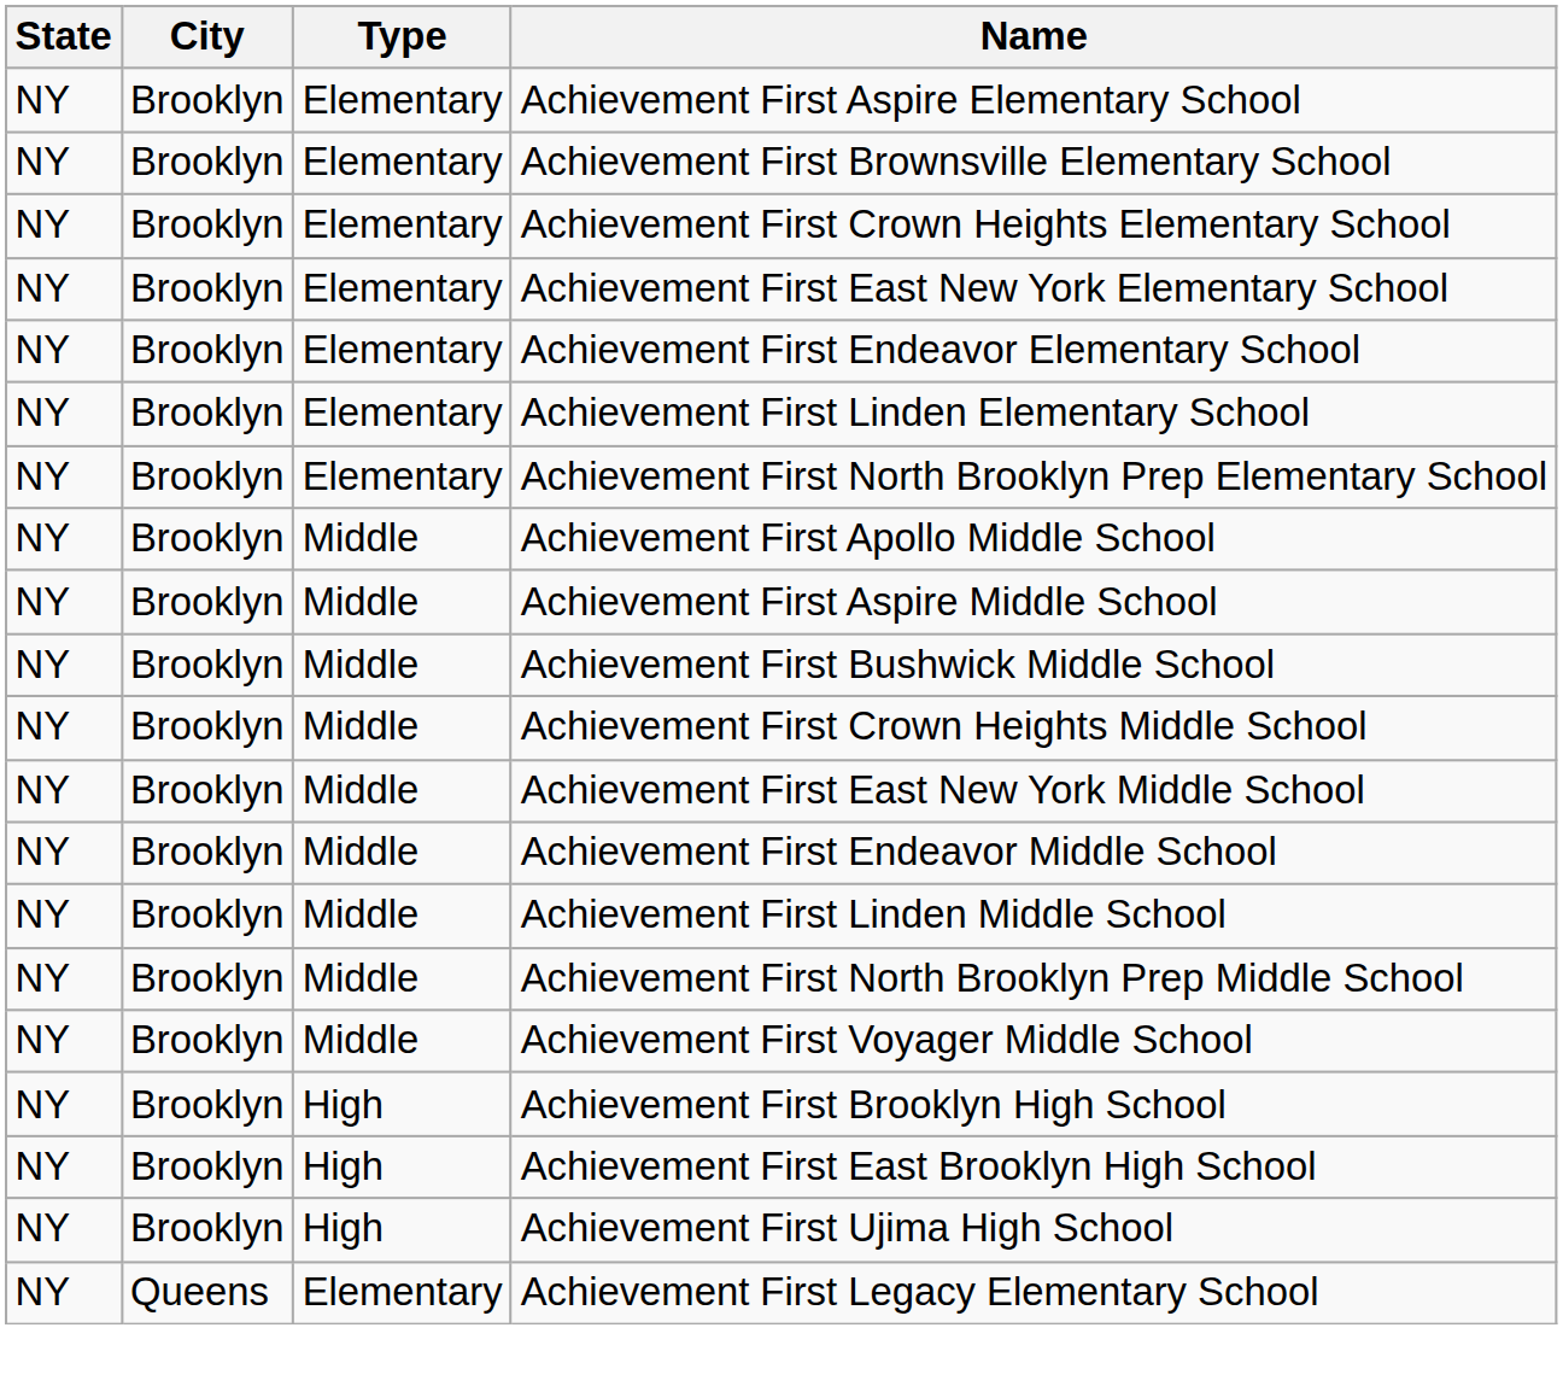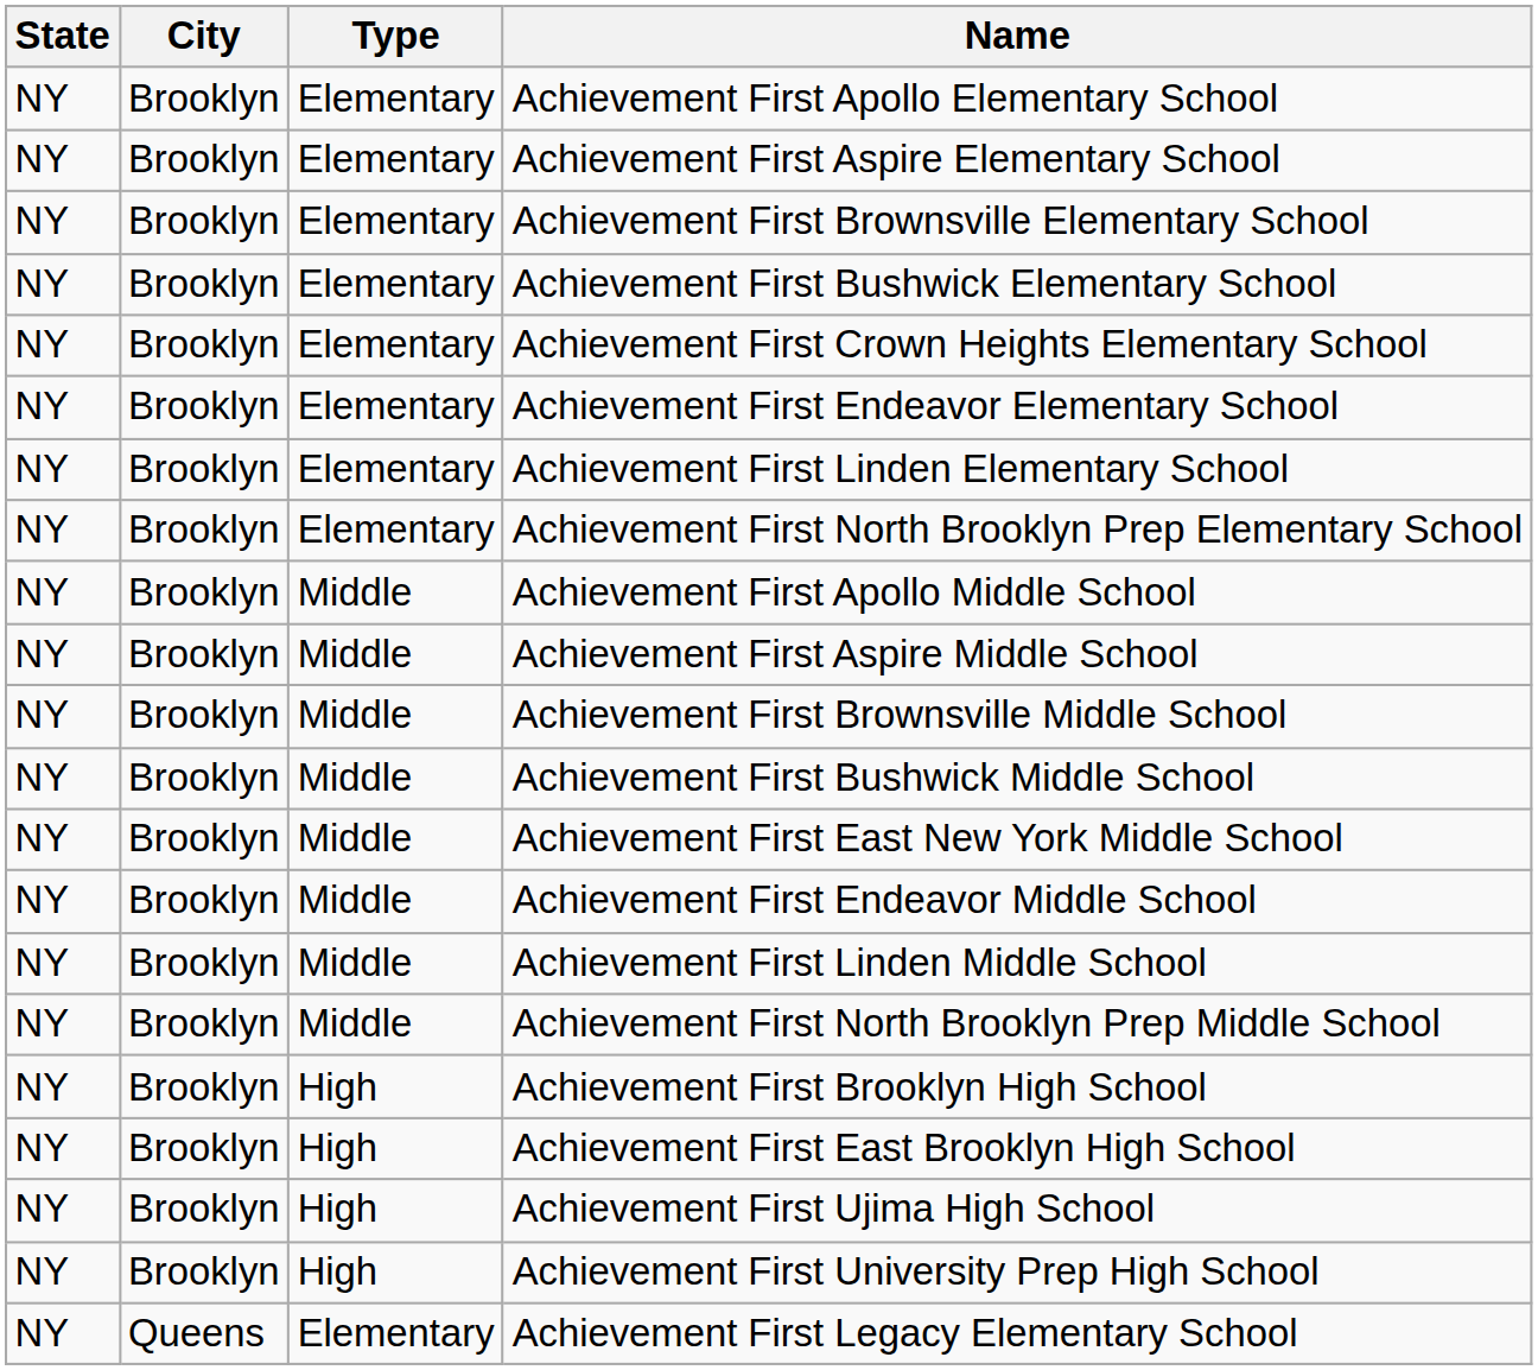+ row: NY | Brooklyn | Elementary | Achievement First Apollo Elementary School
+ row: NY | Brooklyn | Elementary | Achievement First Bushwick Elementary School
- row: NY | Brooklyn | Elementary | Achievement First East New York Elementary School
+ row: NY | Brooklyn | Middle | Achievement First Brownsville Middle School
- row: NY | Brooklyn | Middle | Achievement First Crown Heights Middle School
- row: NY | Brooklyn | Middle | Achievement First Voyager Middle School
+ row: NY | Brooklyn | High | Achievement First University Prep High School
